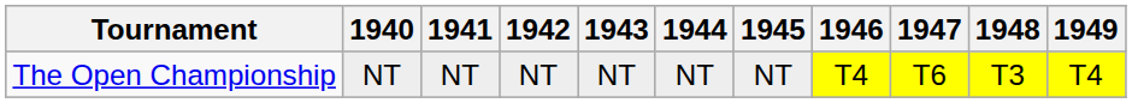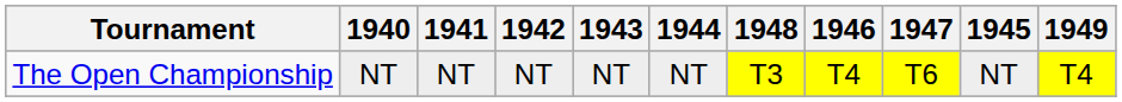columns swapped: 1945 <-> 1948
